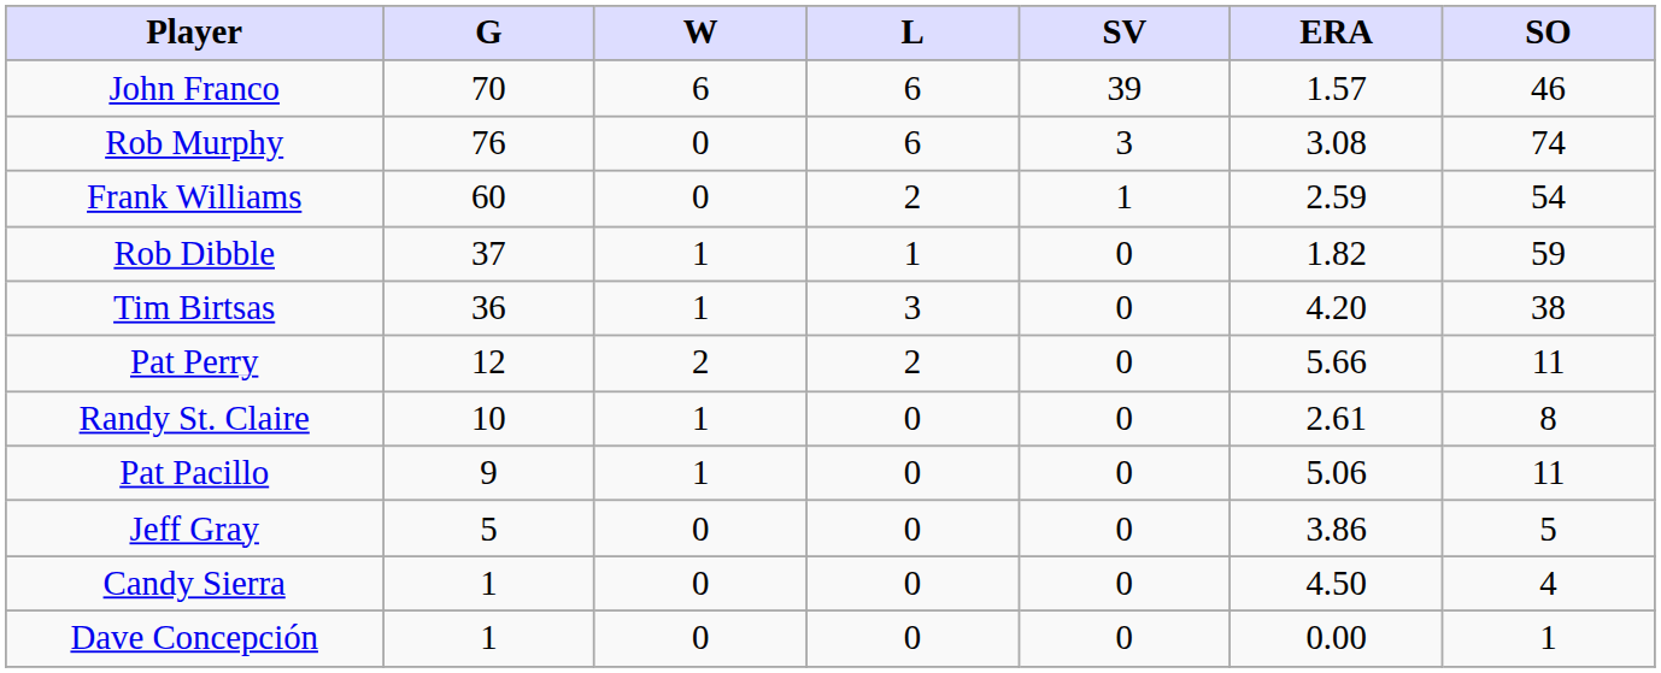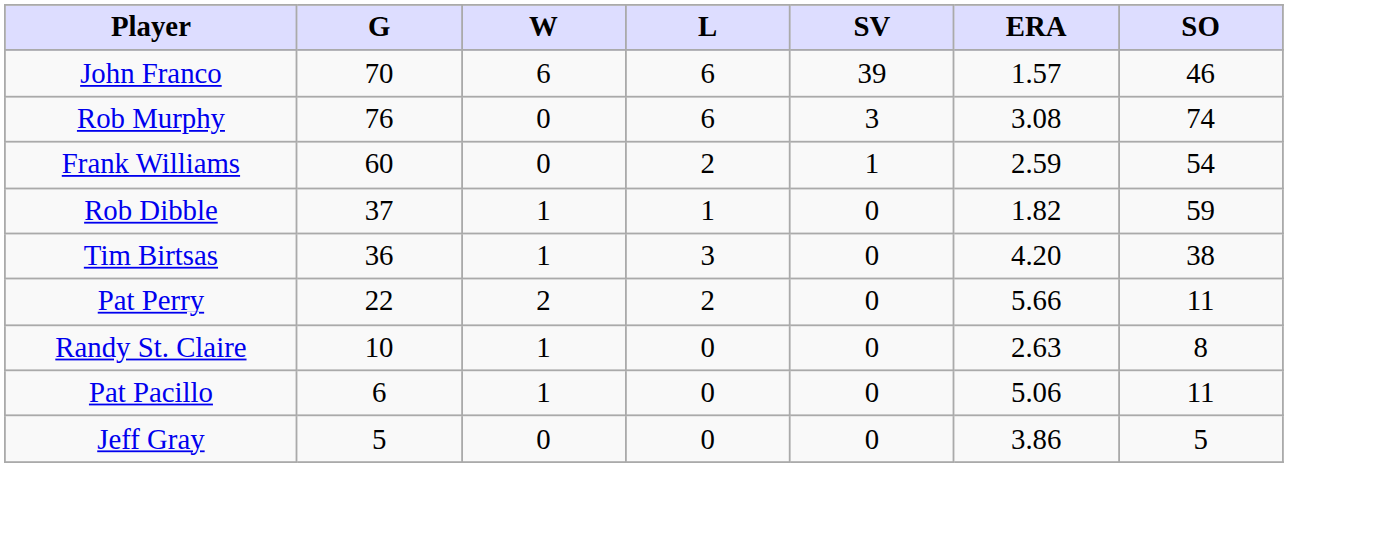Pat Perry | G: 12 -> 22
Randy St. Claire | ERA: 2.61 -> 2.63
Pat Pacillo | G: 9 -> 6
- row: Candy Sierra | 1 | 0 | 0 | 0 | 4.50 | 4
- row: Dave Concepción | 1 | 0 | 0 | 0 | 0.00 | 1
